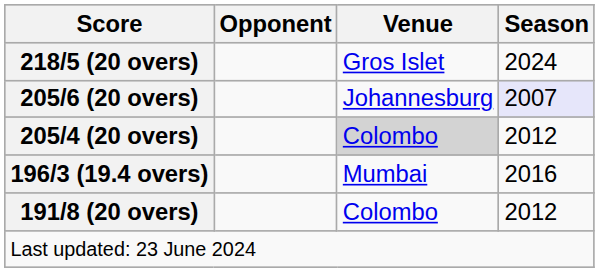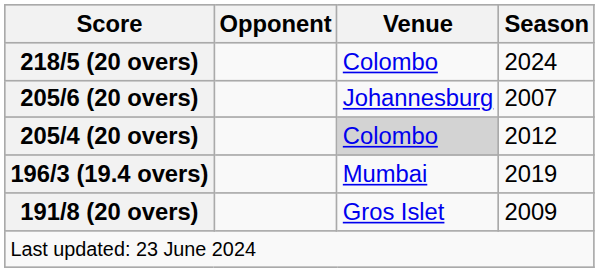218/5 (20 overs) | Venue: Gros Islet -> Colombo
205/6 (20 overs) | Season: lavender background -> no background
196/3 (19.4 overs) | Season: 2016 -> 2019
191/8 (20 overs) | Venue: Colombo -> Gros Islet
191/8 (20 overs) | Season: 2012 -> 2009
